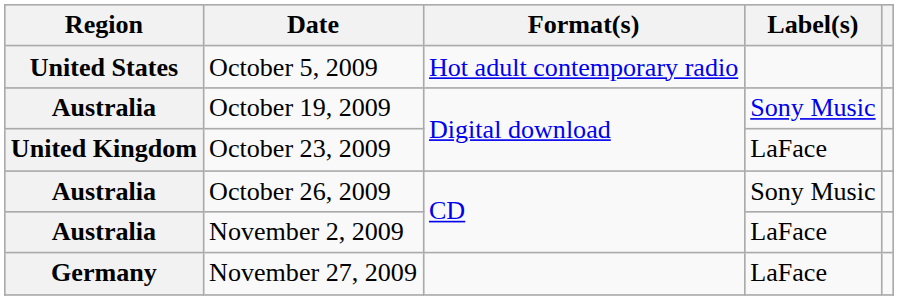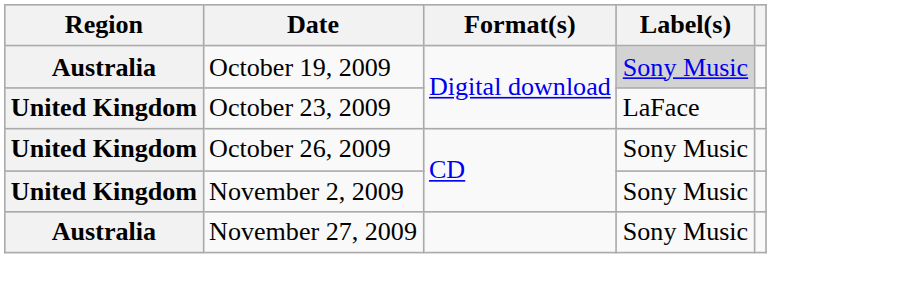- row: United States | October 5, 2009 | Hot adult contemporary radio
October 19, 2009 | Label(s): no background -> lightgrey background
October 26, 2009 | Region: Australia -> United Kingdom
November 2, 2009 | Region: Australia -> United Kingdom
November 2, 2009 | Label(s): LaFace -> Sony Music
November 27, 2009 | Region: Germany -> Australia
November 27, 2009 | Label(s): LaFace -> Sony Music
